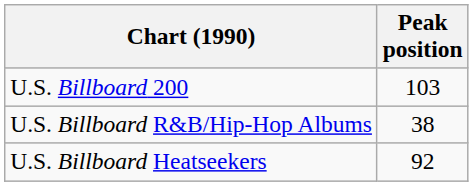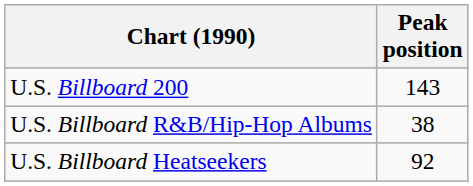U.S. Billboard 200 | Peak position: 103 -> 143
